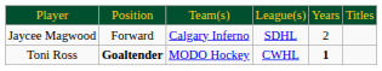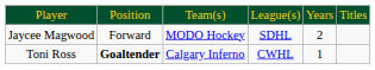Jaycee Magwood | column 3: Calgary Inferno -> MODO Hockey
Toni Ross | column 3: MODO Hockey -> Calgary Inferno
Toni Ross | column 5: bold -> normal
